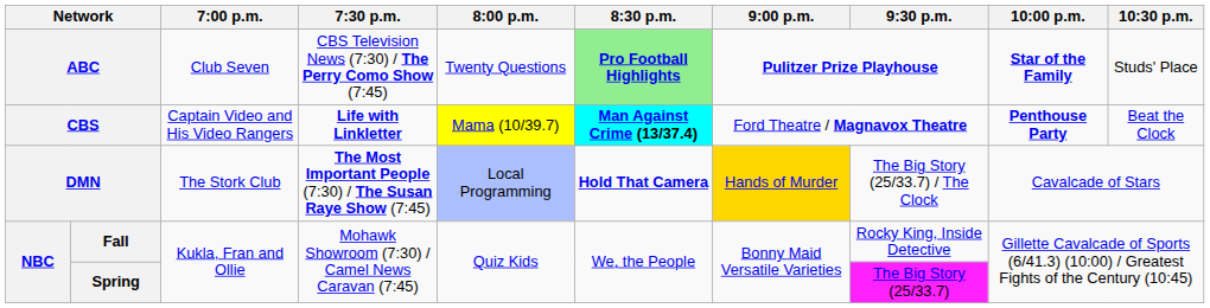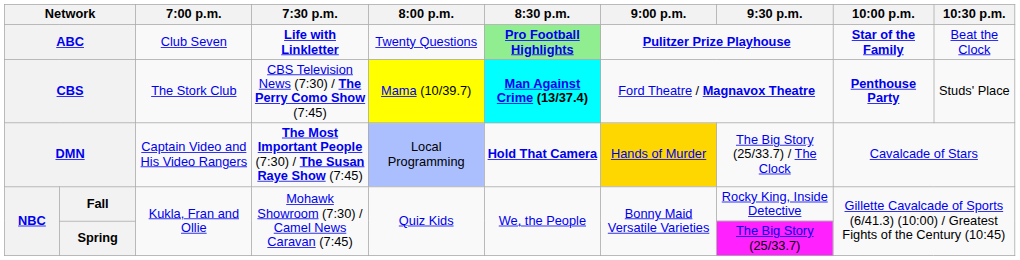ABC | 7:30 p.m.: CBS Television News (7:30) / The Perry Como Show (7:45) -> Life with Linkletter
ABC | 10:30 p.m.: Studs' Place -> Beat the Clock
CBS | 7:00 p.m.: Captain Video and His Video Rangers -> The Stork Club
CBS | 7:30 p.m.: Life with Linkletter -> CBS Television News (7:30) / The Perry Como Show (7:45)
CBS | 10:30 p.m.: Beat the Clock -> Studs' Place
DMN | 7:00 p.m.: The Stork Club -> Captain Video and His Video Rangers
